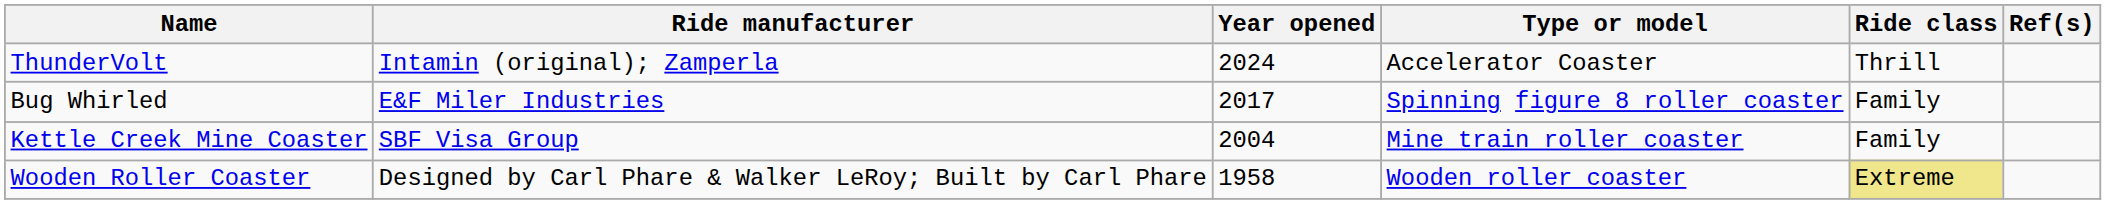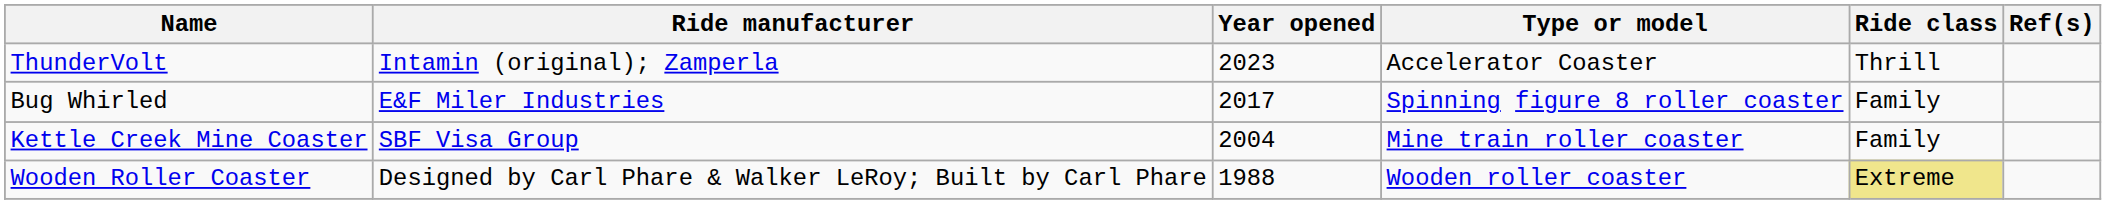ThunderVolt | Year opened: 2024 -> 2023
Wooden Roller Coaster | Year opened: 1958 -> 1988
